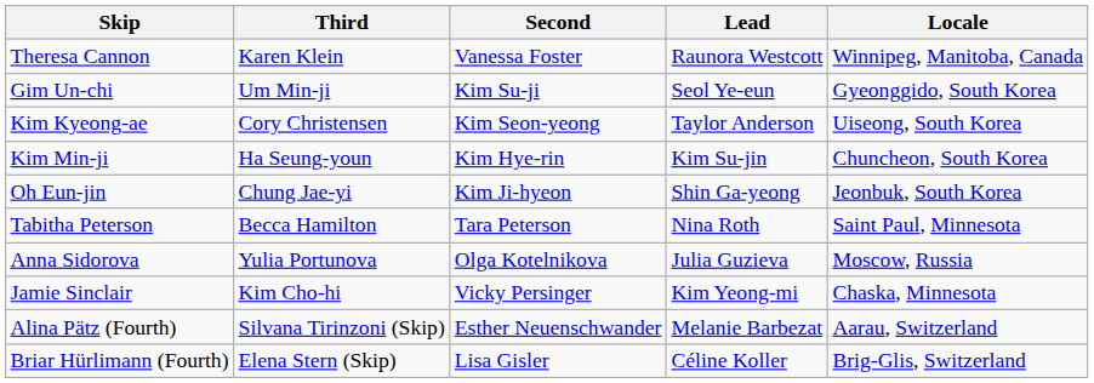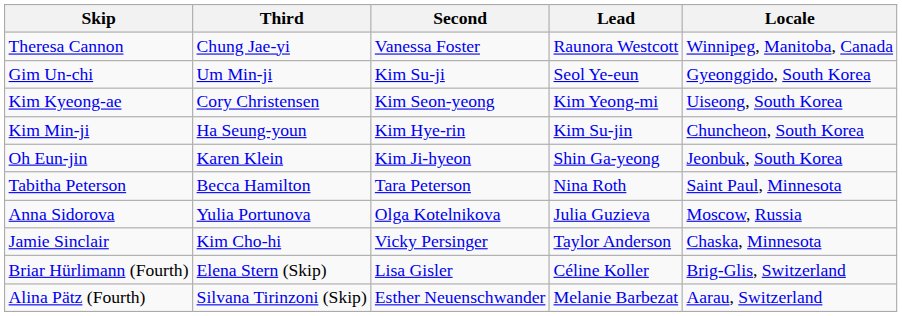Theresa Cannon | Third: Karen Klein -> Chung Jae-yi
Kim Kyeong-ae | Lead: Taylor Anderson -> Kim Yeong-mi
Oh Eun-jin | Third: Chung Jae-yi -> Karen Klein
Jamie Sinclair | Lead: Kim Yeong-mi -> Taylor Anderson
rows swapped: Briar Hürlimann (Fourth) <-> Alina Pätz (Fourth)
